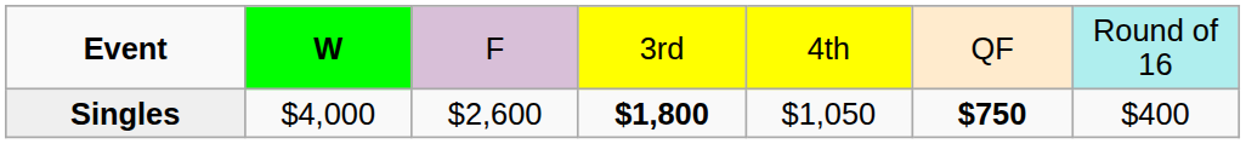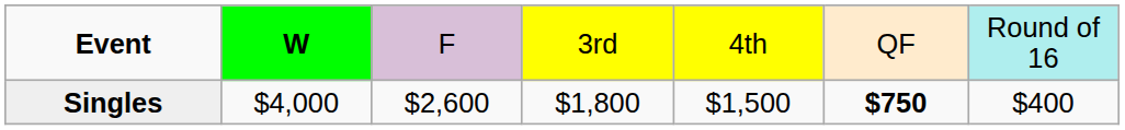Singles | column 4: bold -> normal
Singles | column 5: $1,050 -> $1,500
